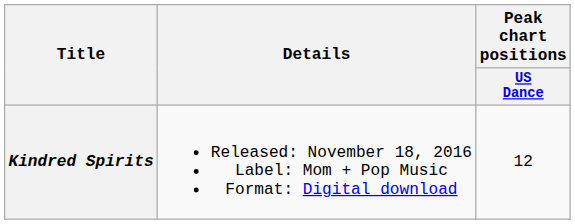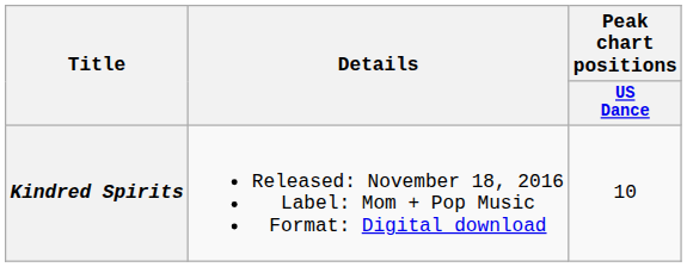Kindred Spirits | Peak chart positions / US Dance: 12 -> 10
